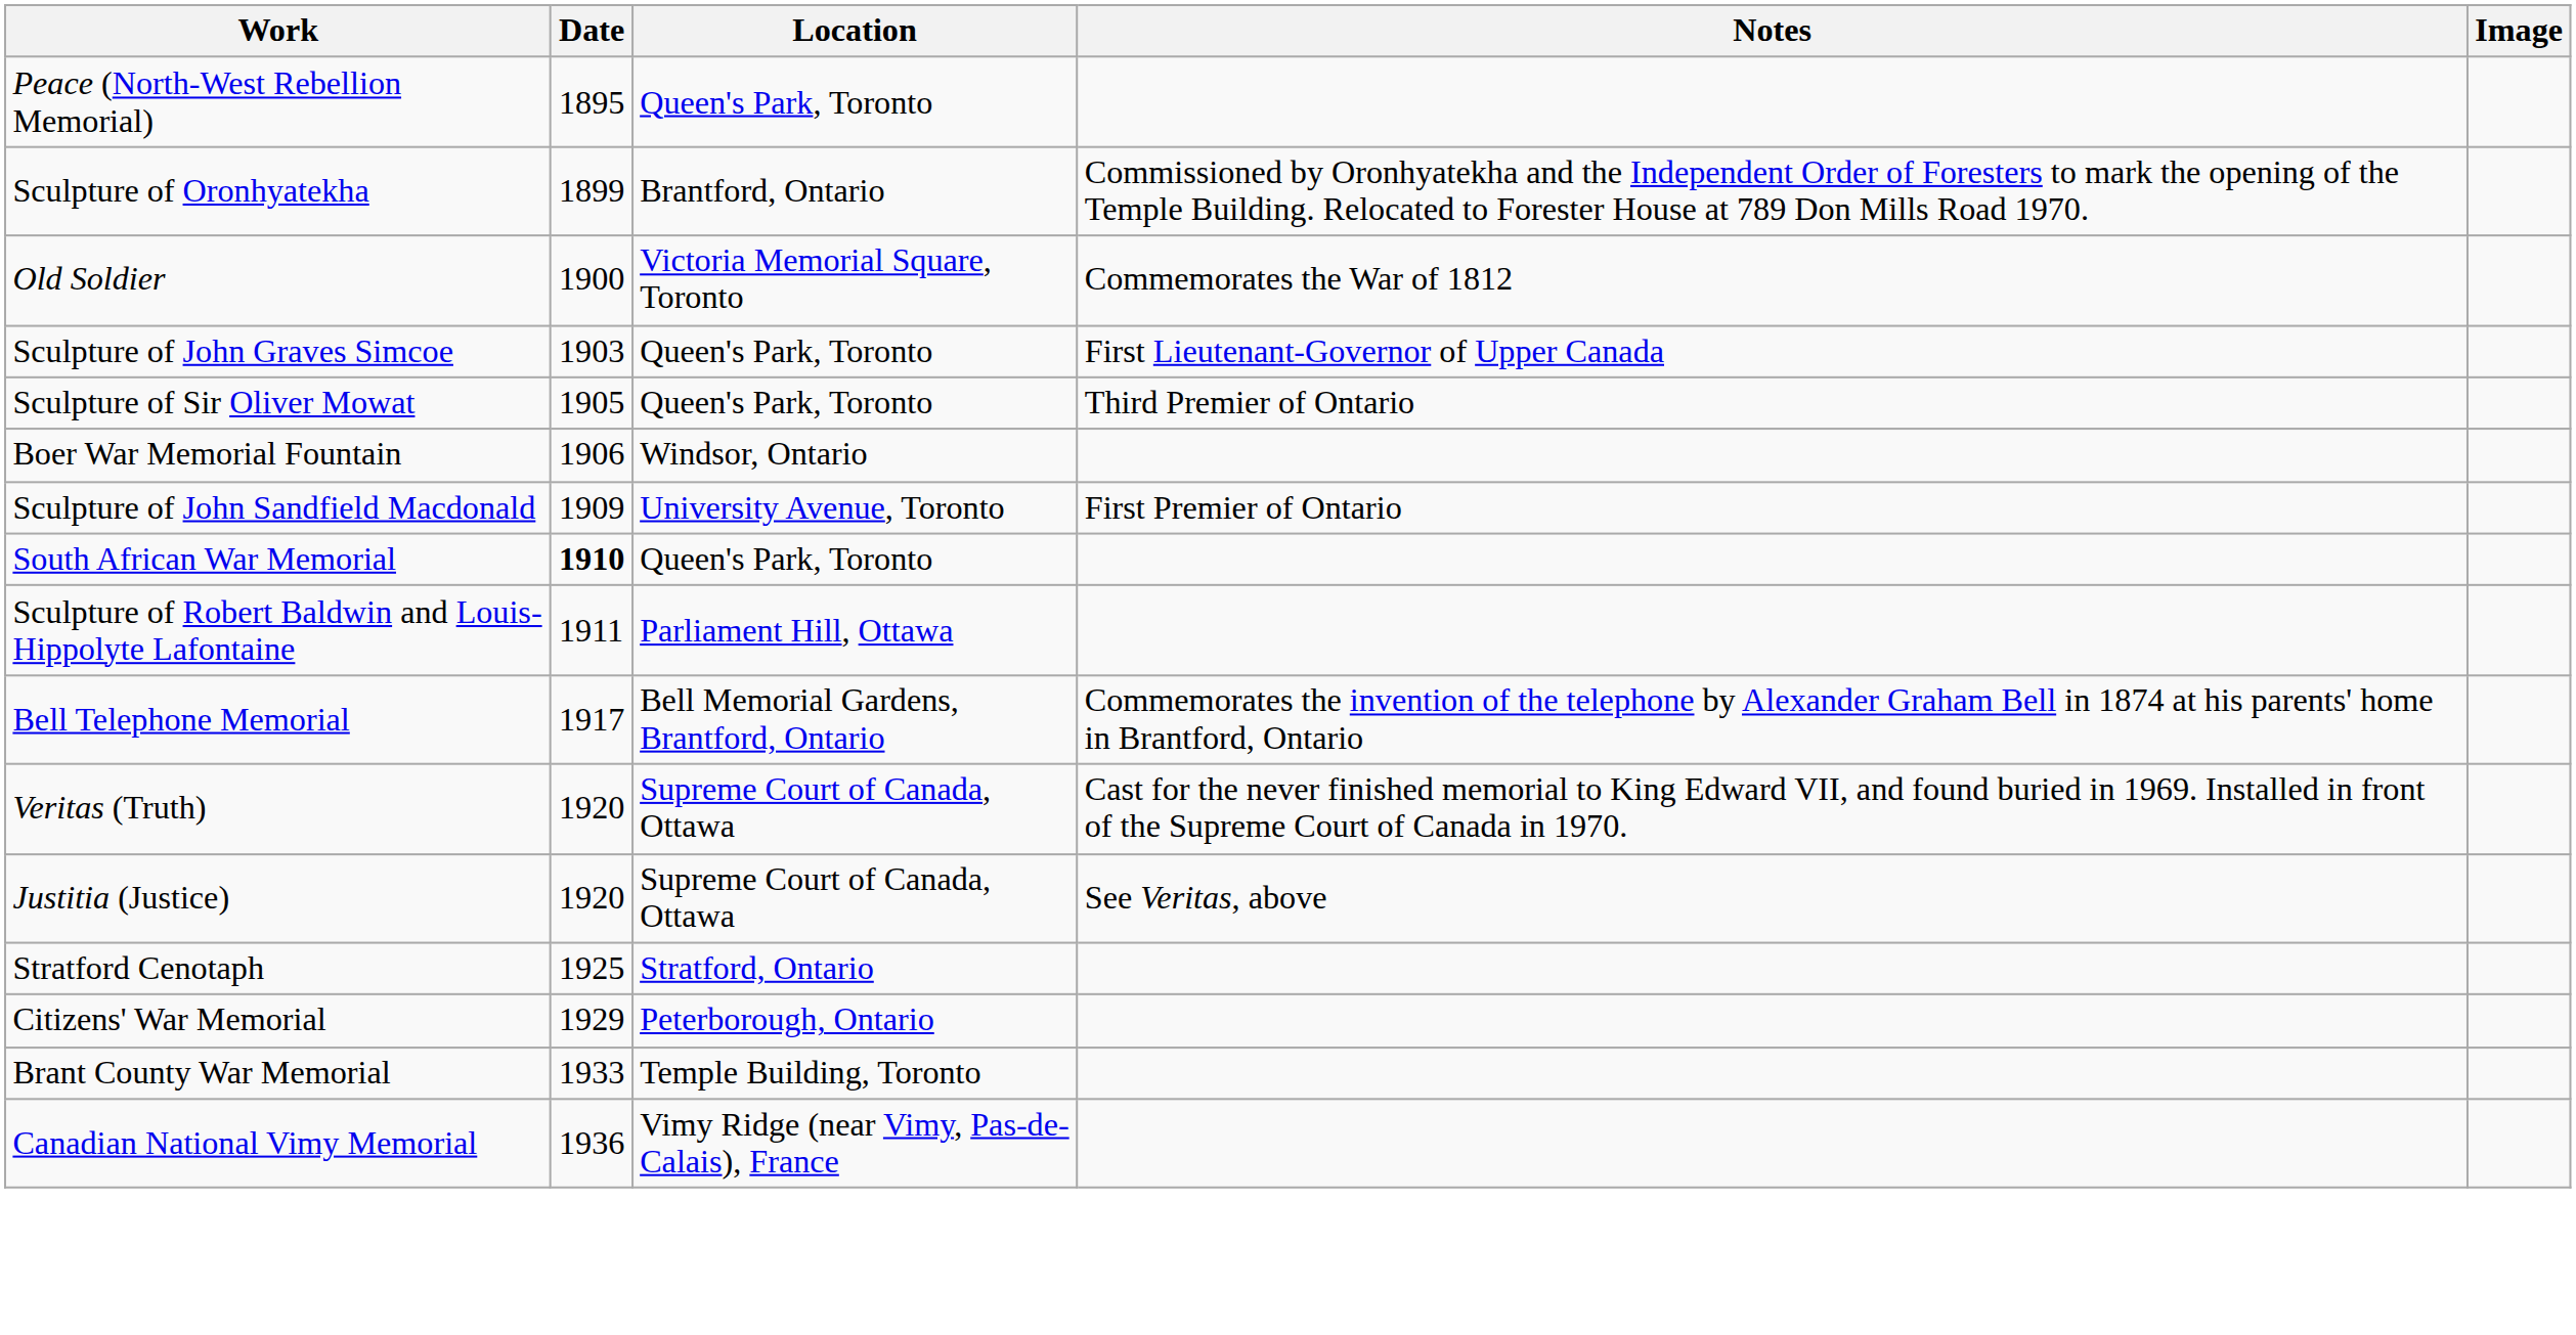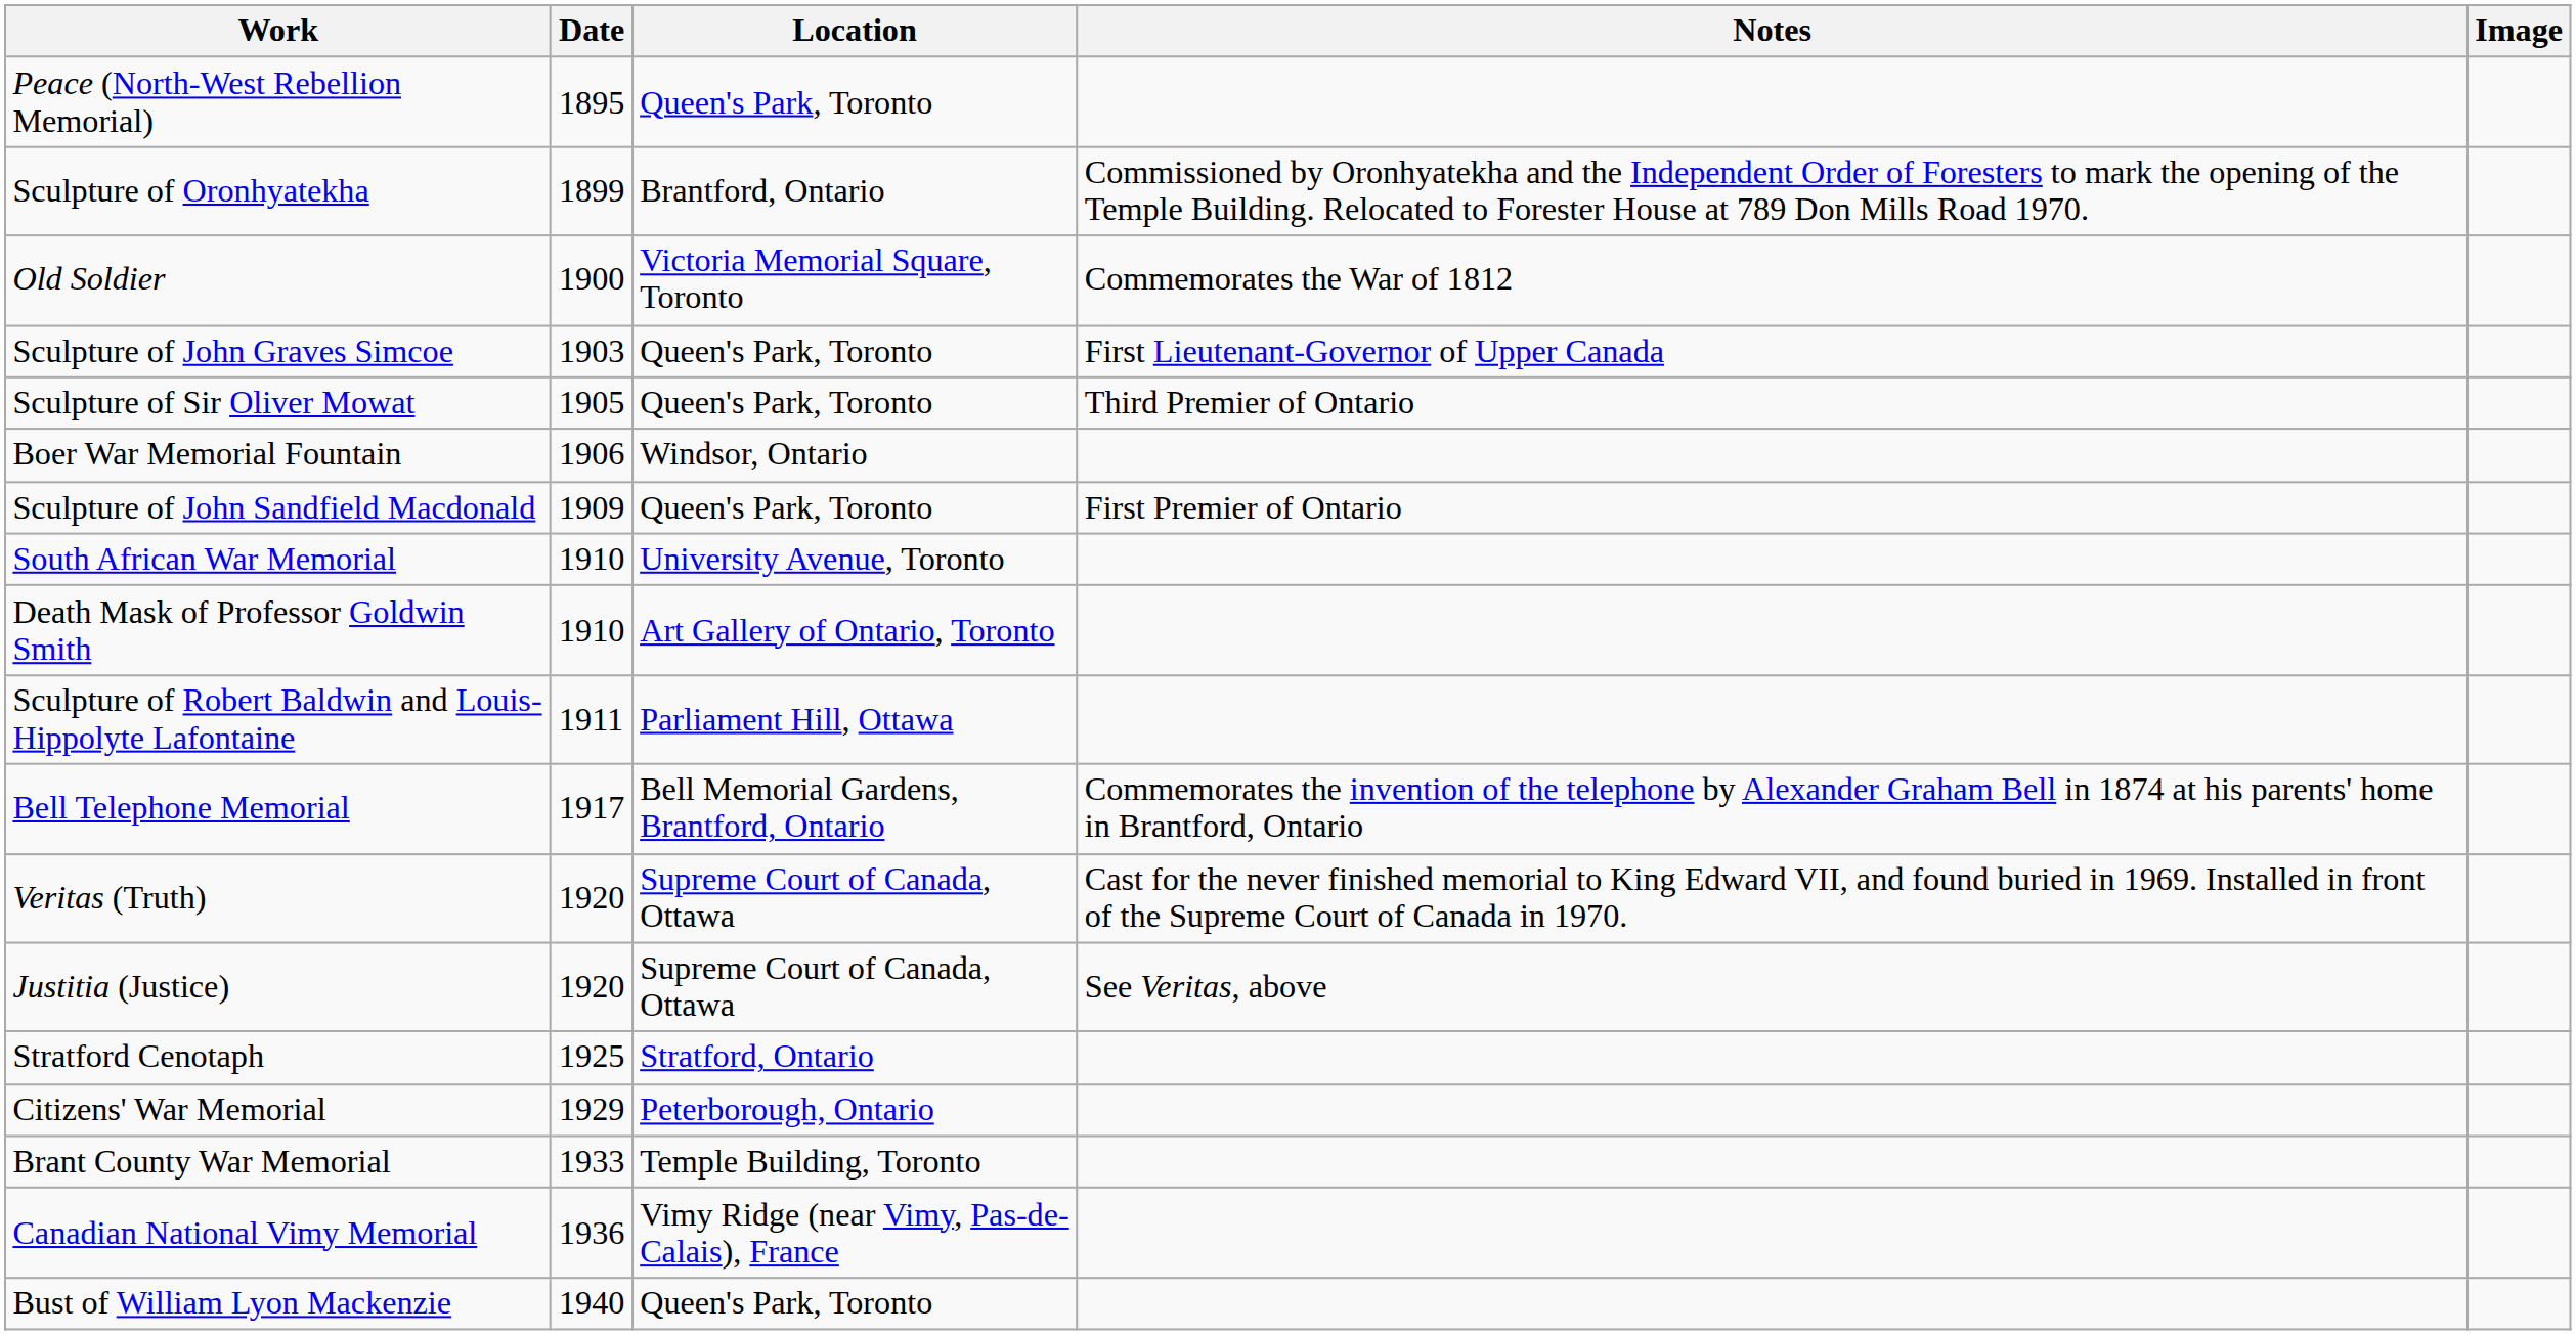Sculpture of John Sandfield Macdonald | Location: University Avenue, Toronto -> Queen's Park, Toronto
South African War Memorial | Date: bold -> normal
South African War Memorial | Location: Queen's Park, Toronto -> University Avenue, Toronto
+ row: Death Mask of Professor Goldwin Smith | 1910 | Art Gallery of Ontario, Toronto
+ row: Bust of William Lyon Mackenzie | 1940 | Queen's Park, Toronto
